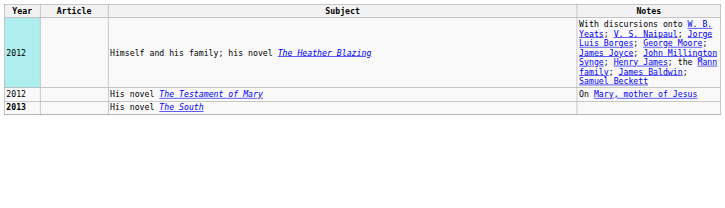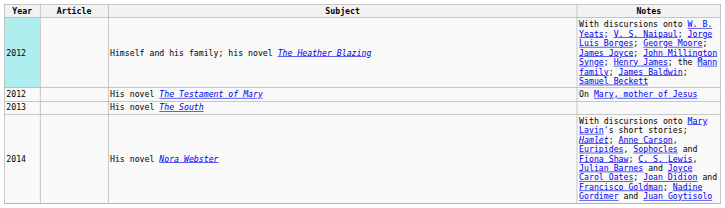His novel The South | Year: bold -> normal
+ row: 2014 | His novel Nora Webster | With discursions onto Mary Lavin's short stories; Hamlet; Anne Carson, Euripides, Sophocles and Fiona Shaw; C. S. Lewis, Julian Barnes and Joyce Carol Oates; Joan Didion and Francisco Goldman; Nadine Gordimer and Juan Goytisolo
